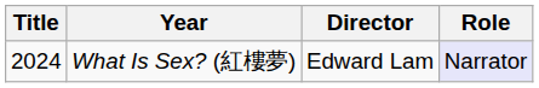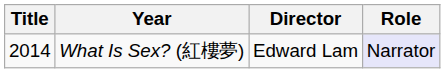What Is Sex? (紅樓夢) | Title: 2024 -> 2014
